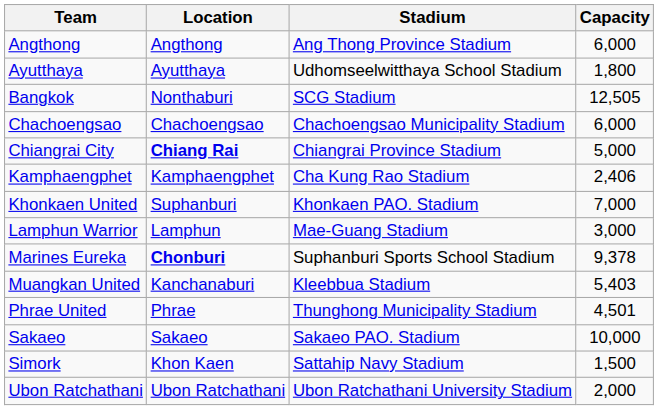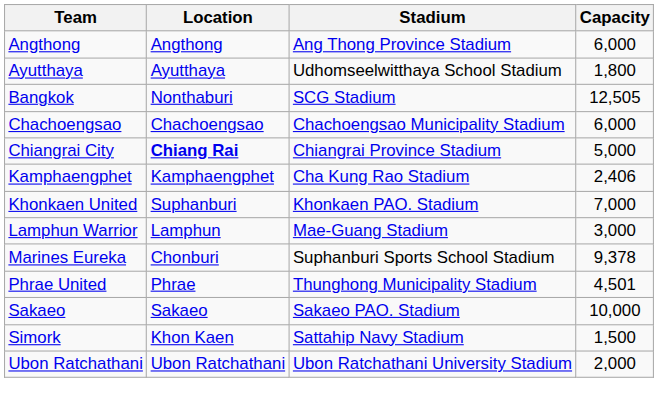Marines Eureka | Location: bold -> normal
- row: Muangkan United | Kanchanaburi | Kleebbua Stadium | 5,403
